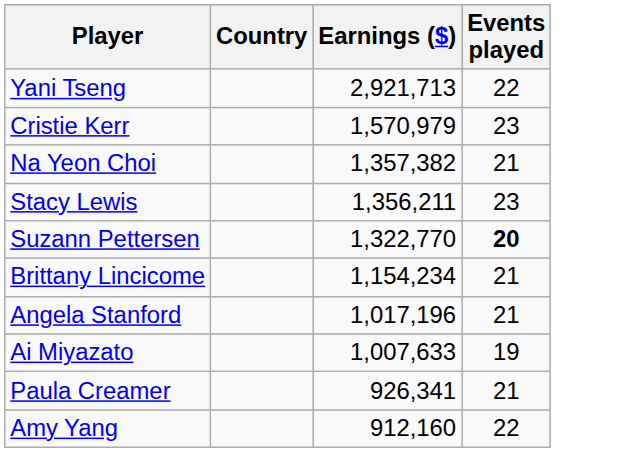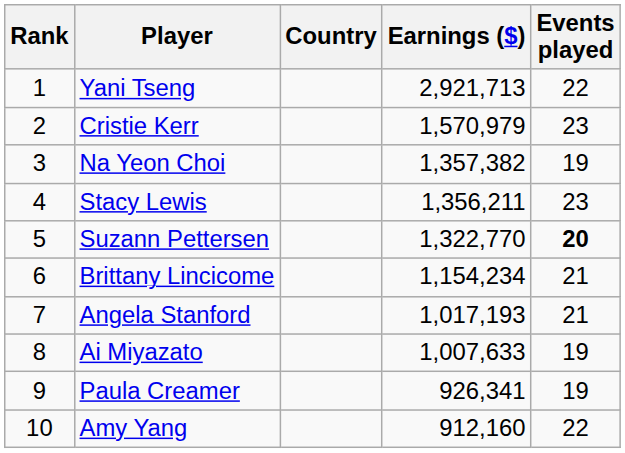+ column: Rank | 1 | 2 | 3 | 4 | 5 | 6 | 7 | 8 | 9 | 10
Na Yeon Choi | Events played: 21 -> 19
Angela Stanford | Earnings ($): 1,017,196 -> 1,017,193
Paula Creamer | Events played: 21 -> 19
